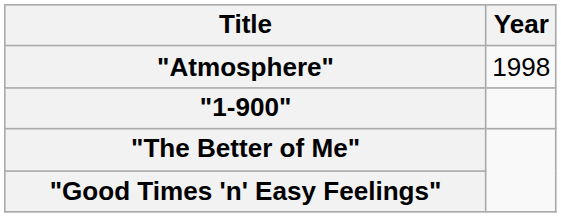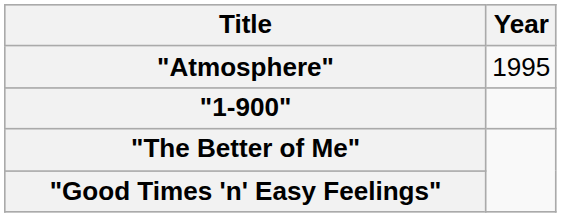"Atmosphere" | Year: 1998 -> 1995
